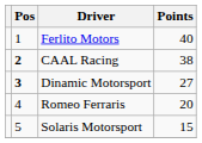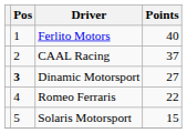CAAL Racing | Pos: bold -> normal
CAAL Racing | Points: 38 -> 37
Romeo Ferraris | Points: 20 -> 22
